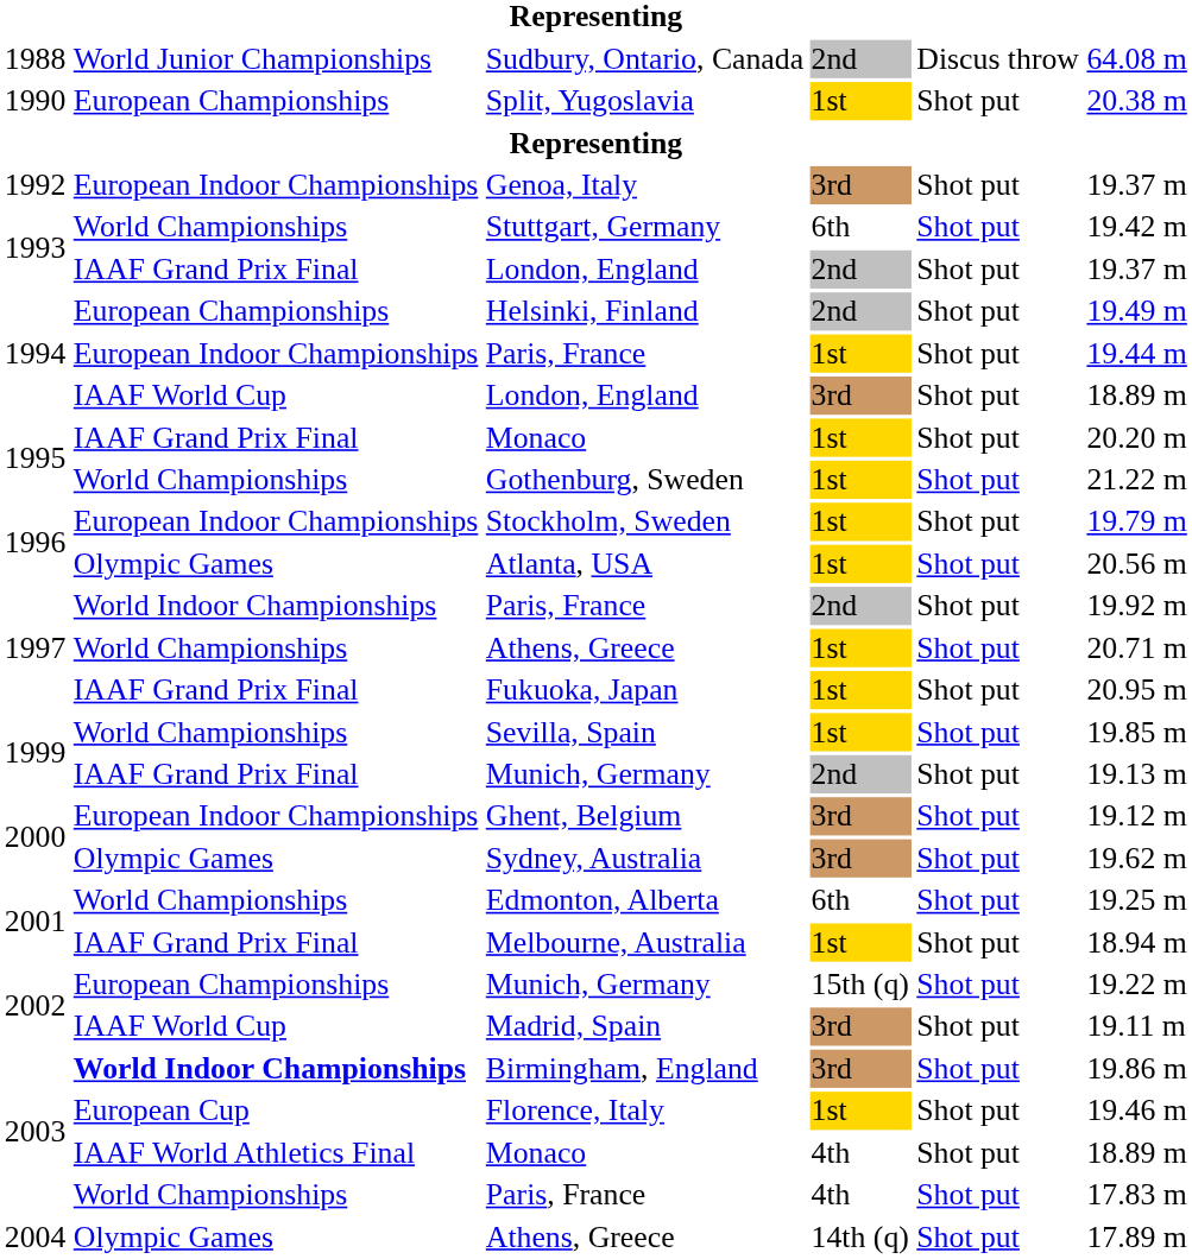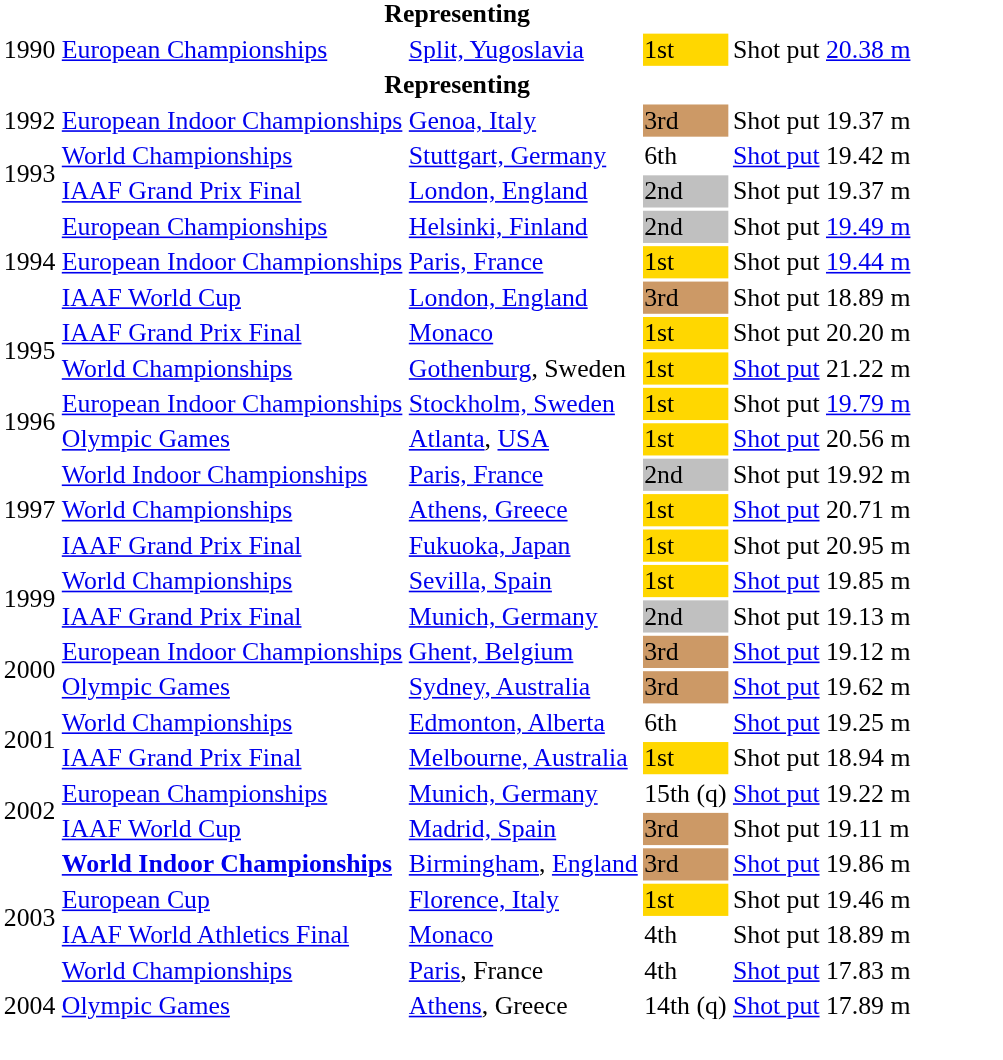- row: 1988 | World Junior Championships | Sudbury, Ontario, Canada | 2nd | Discus throw | 64.08 m
